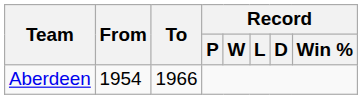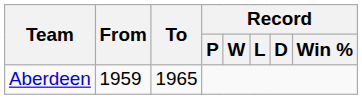Aberdeen | From: 1954 -> 1959
Aberdeen | To: 1966 -> 1965
